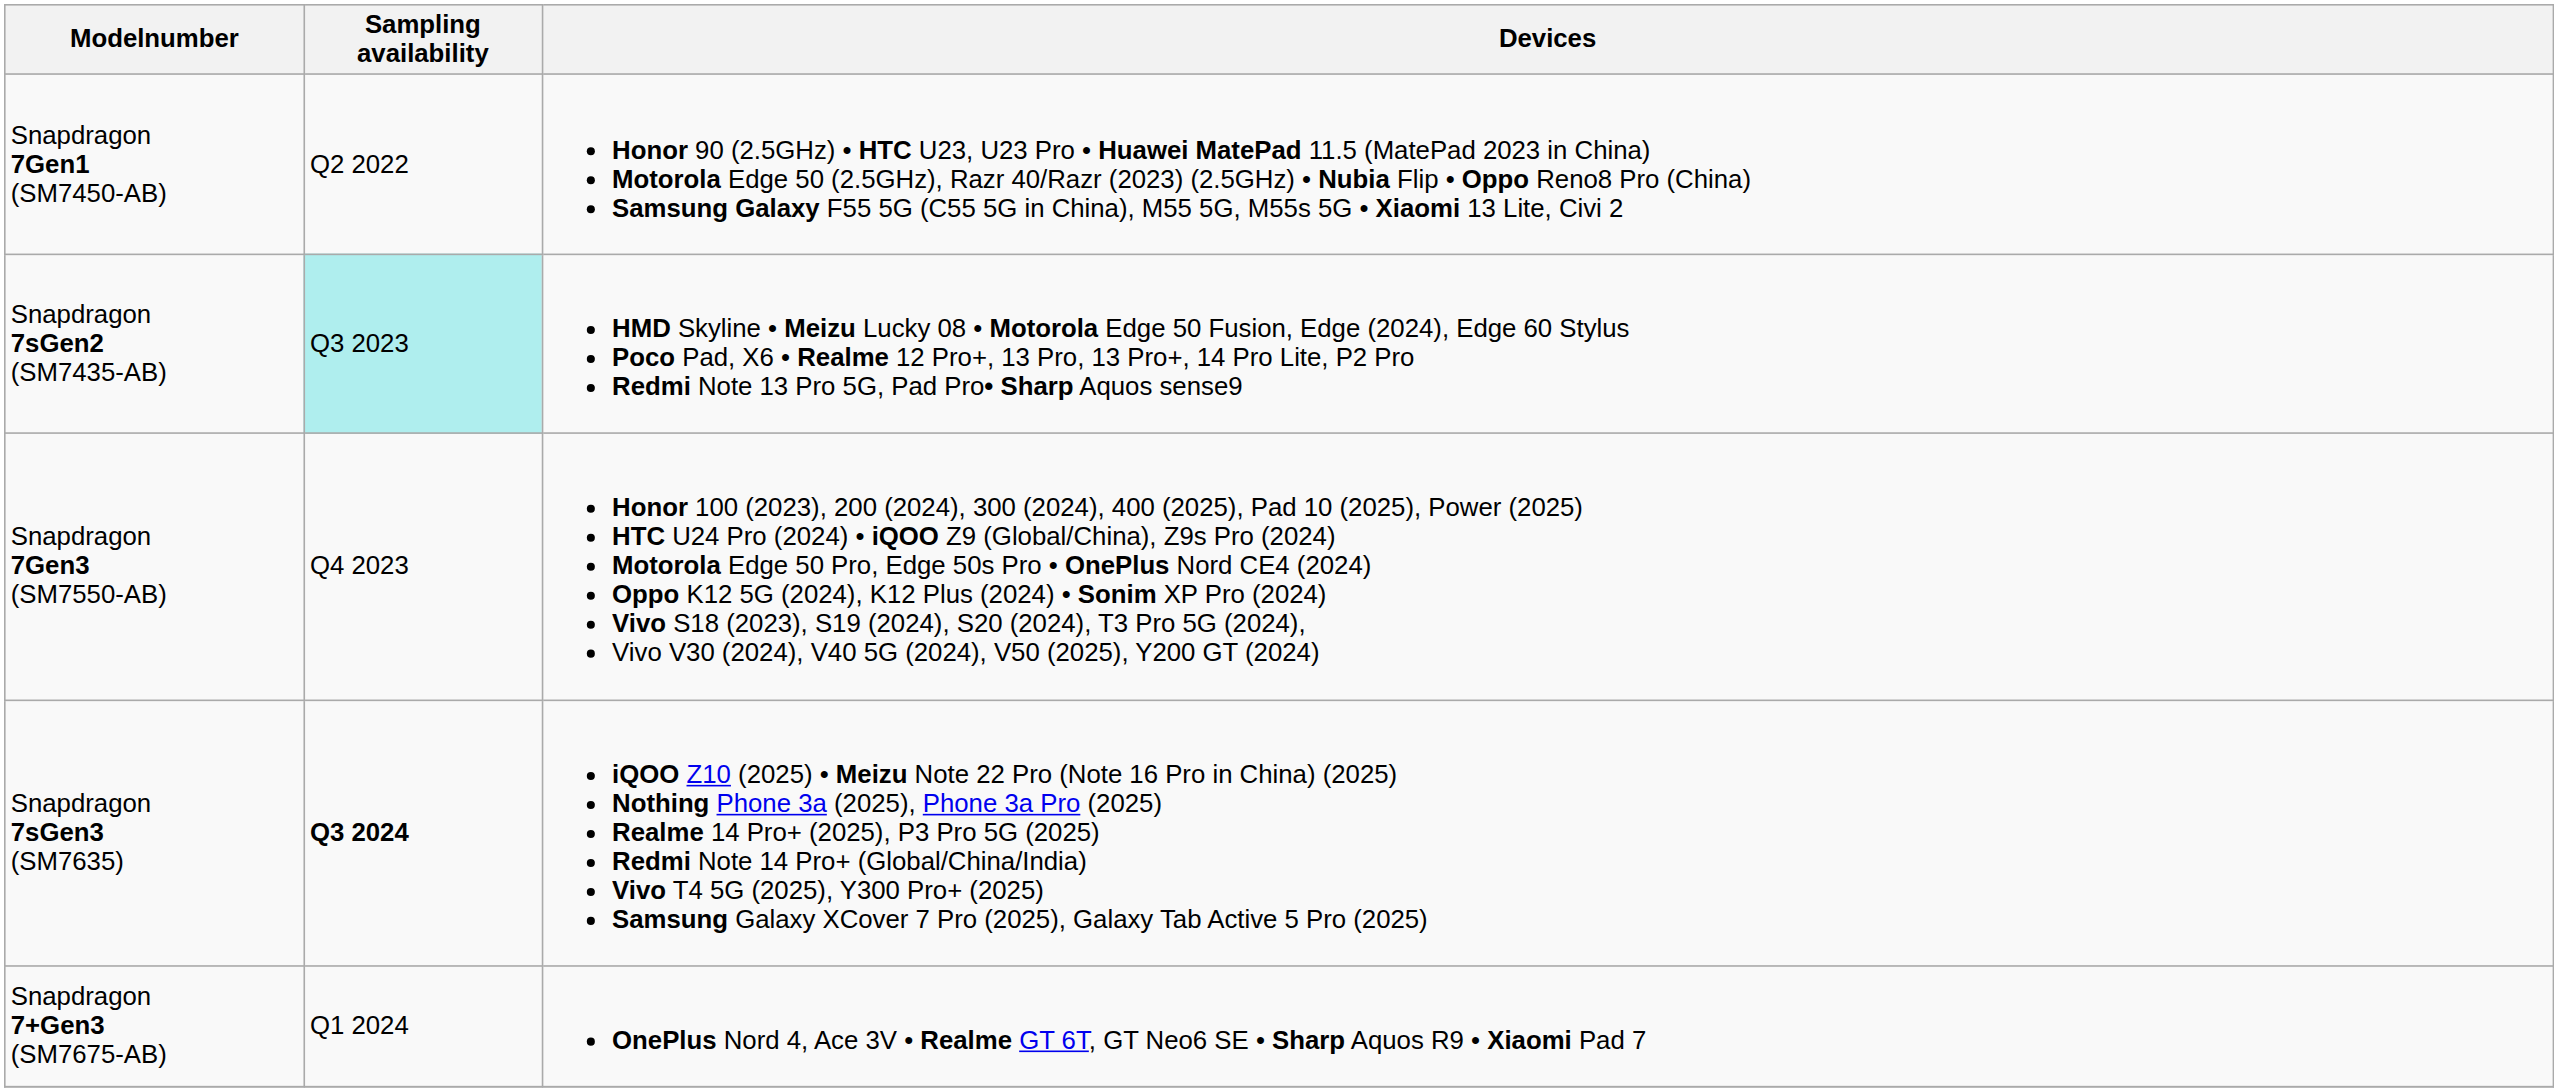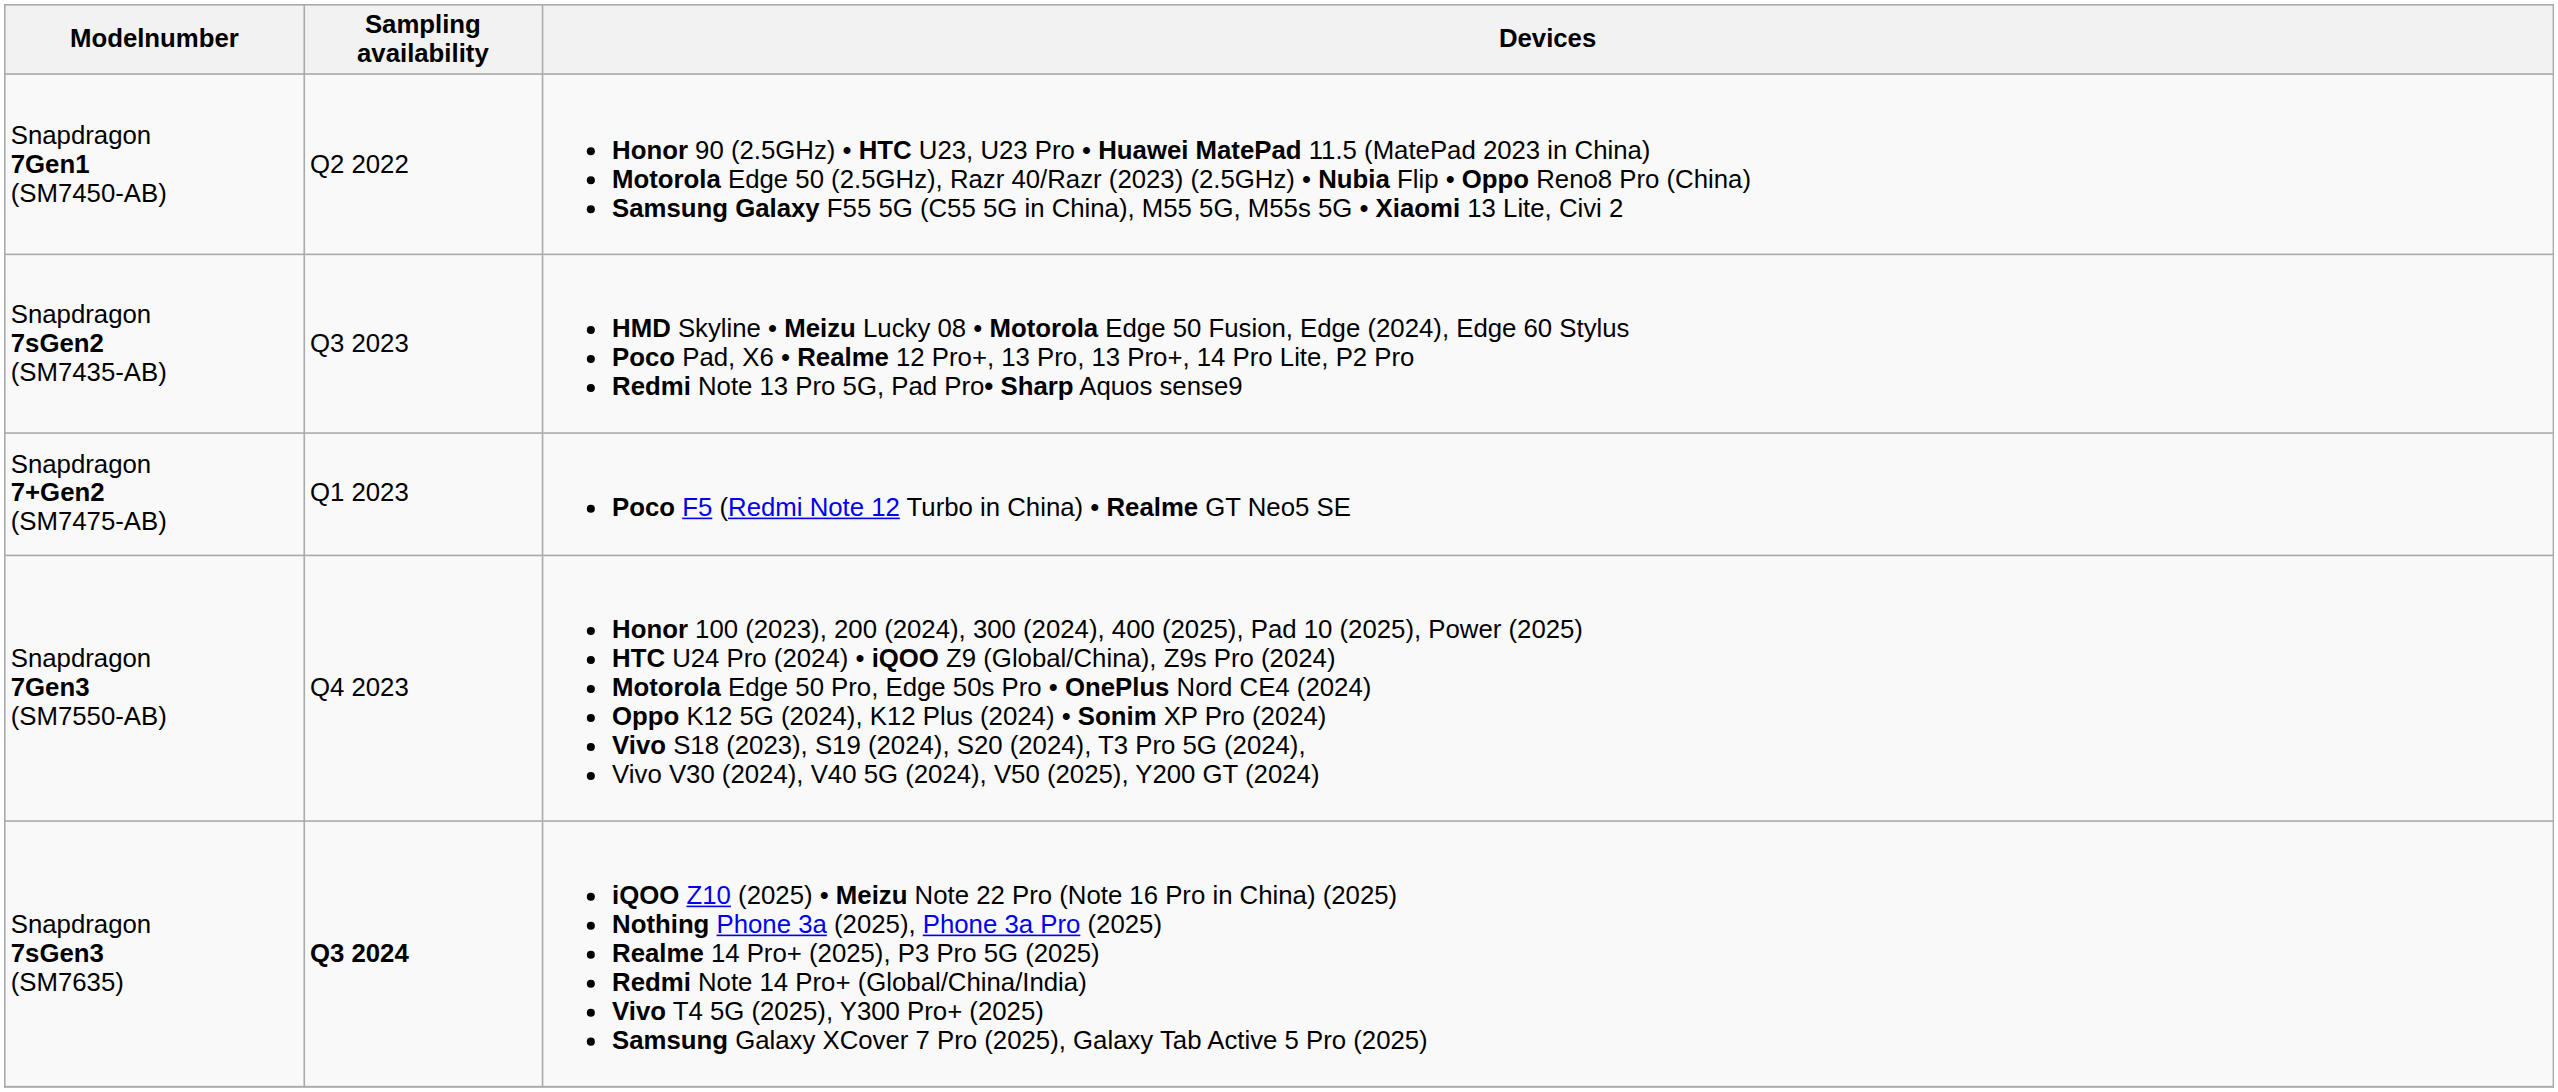Snapdragon 7sGen2 (SM7435-AB) | Sampling availability: paleturquoise background -> no background
+ row: Snapdragon 7+Gen2 (SM7475-AB) | Q1 2023 | Poco F5 (Redmi Note 12 Turbo in China) • Realme GT Neo5 SE
- row: Snapdragon 7+Gen3 (SM7675-AB) | Q1 2024 | OnePlus Nord 4, Ace 3V • Realme GT 6T, GT Neo6 SE • Sharp Aquos R9 • Xiaomi Pad 7
